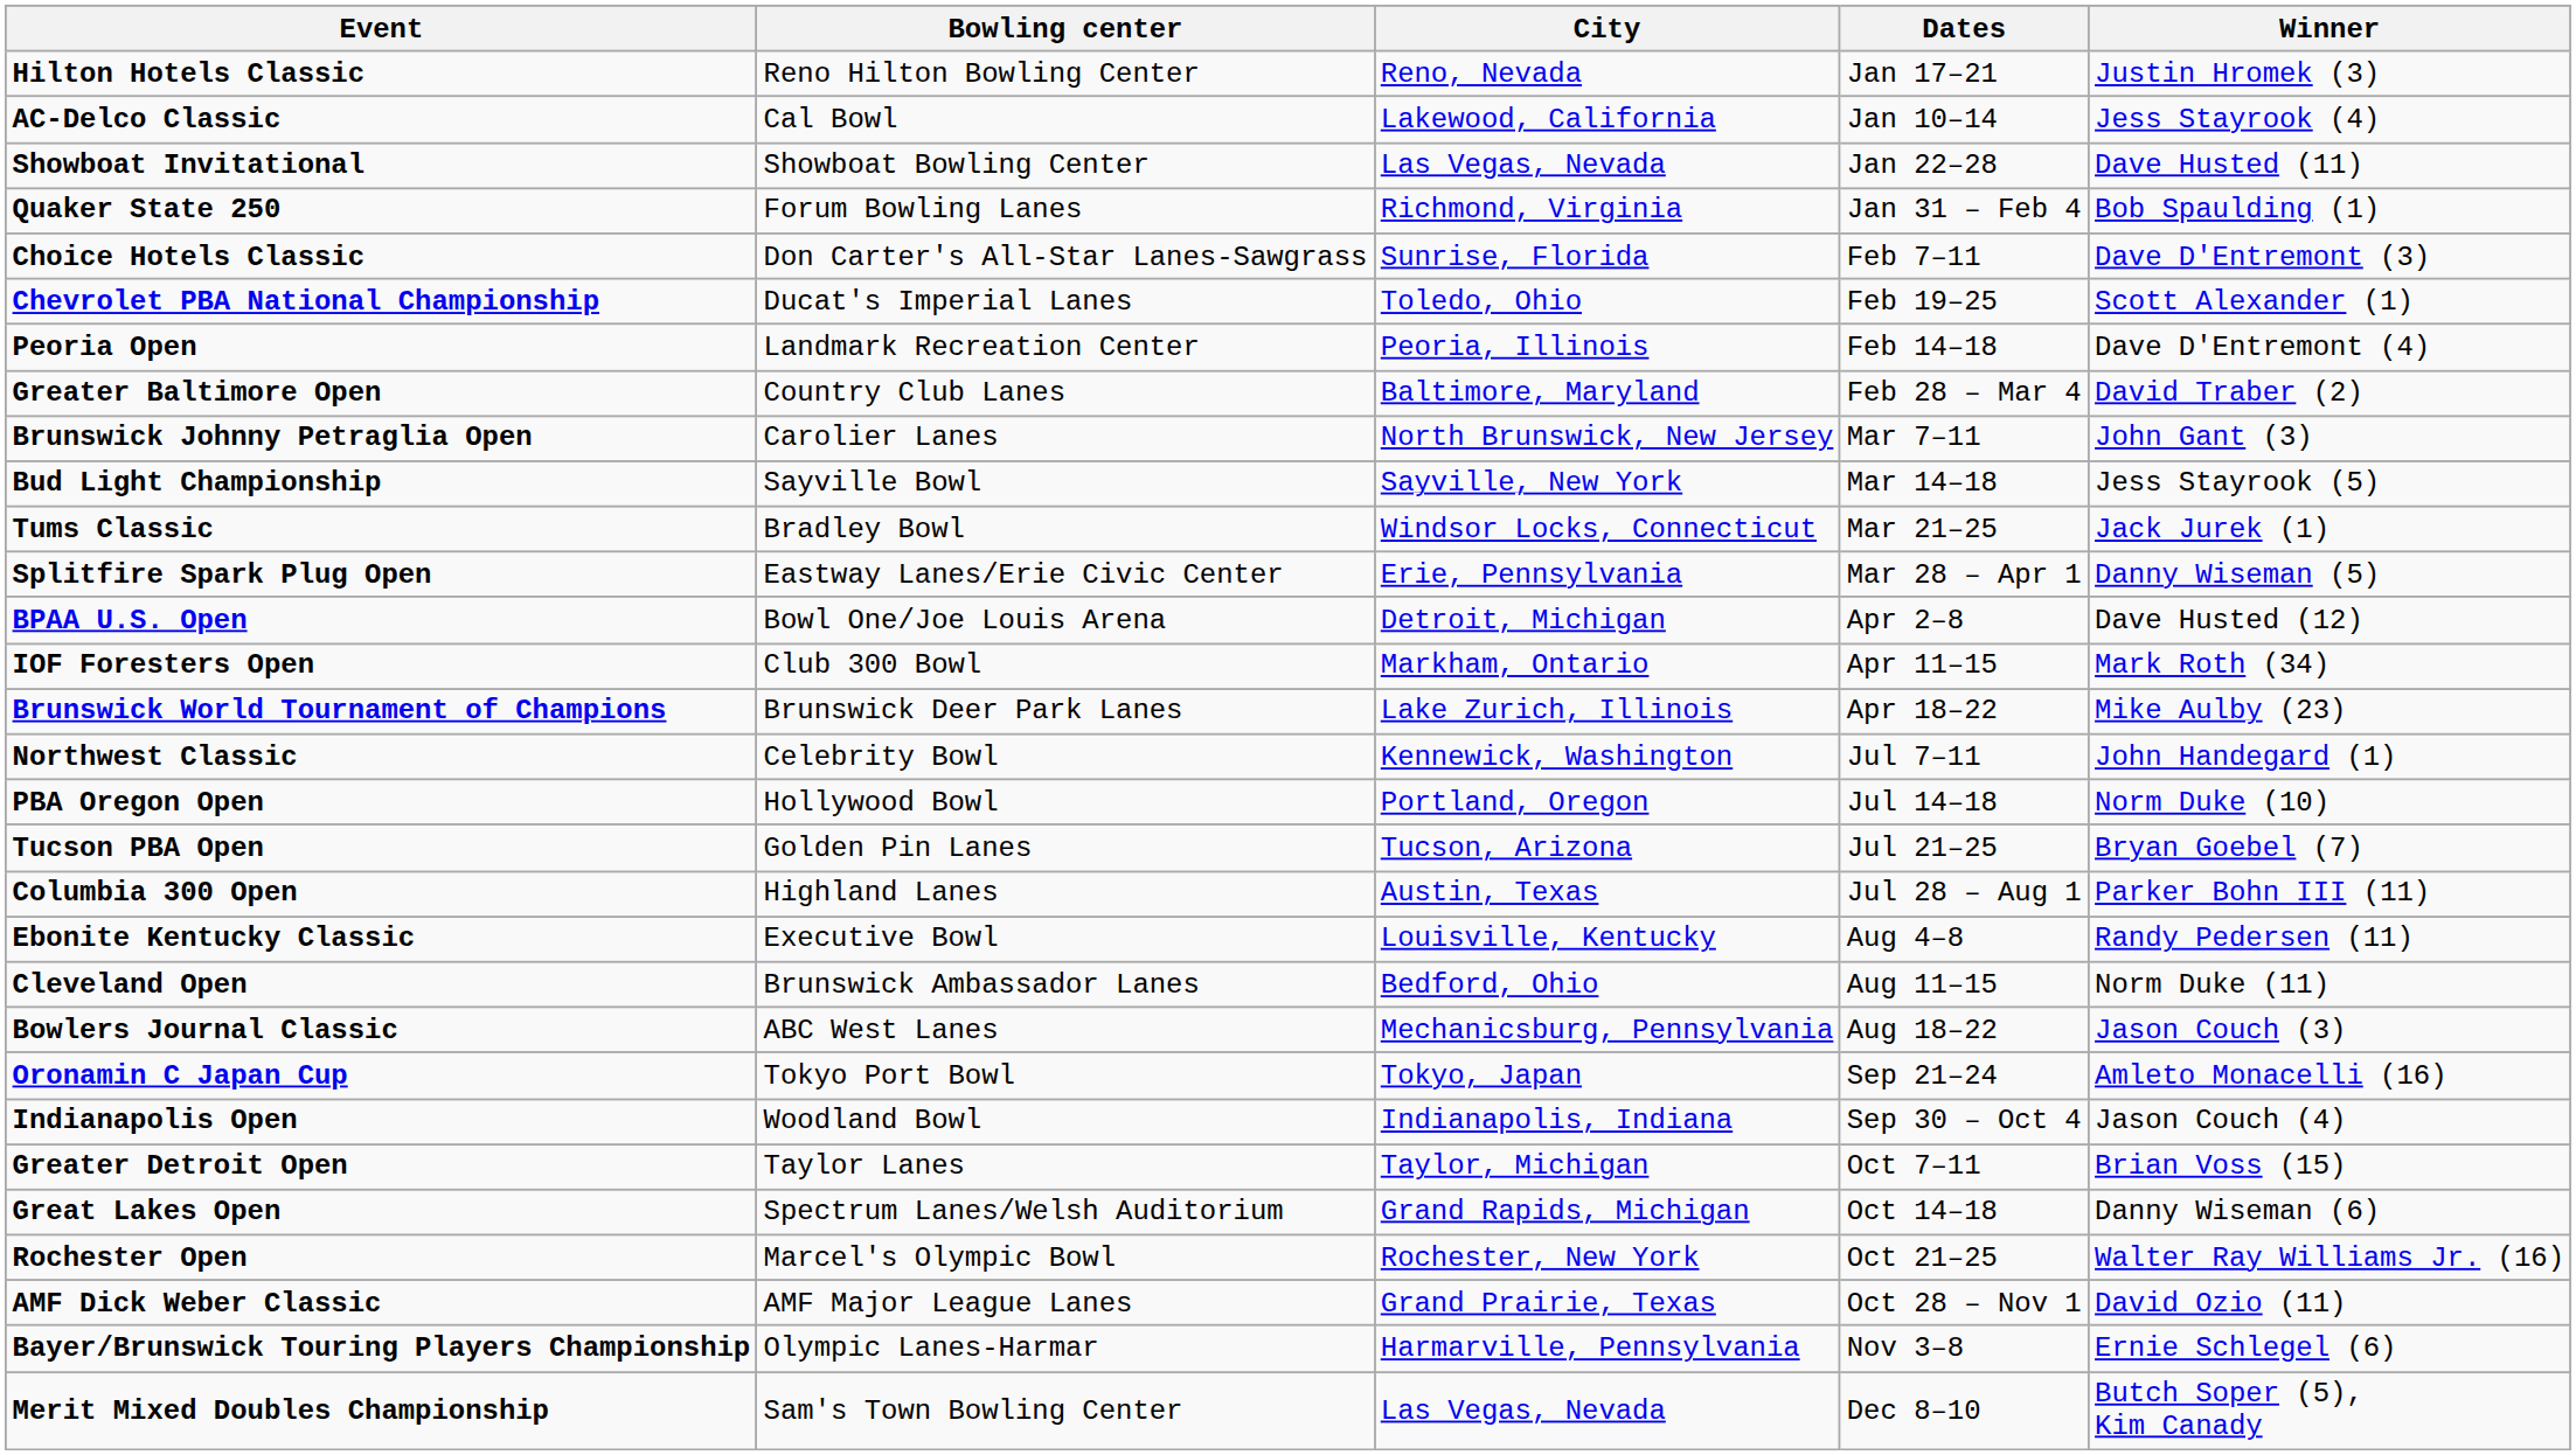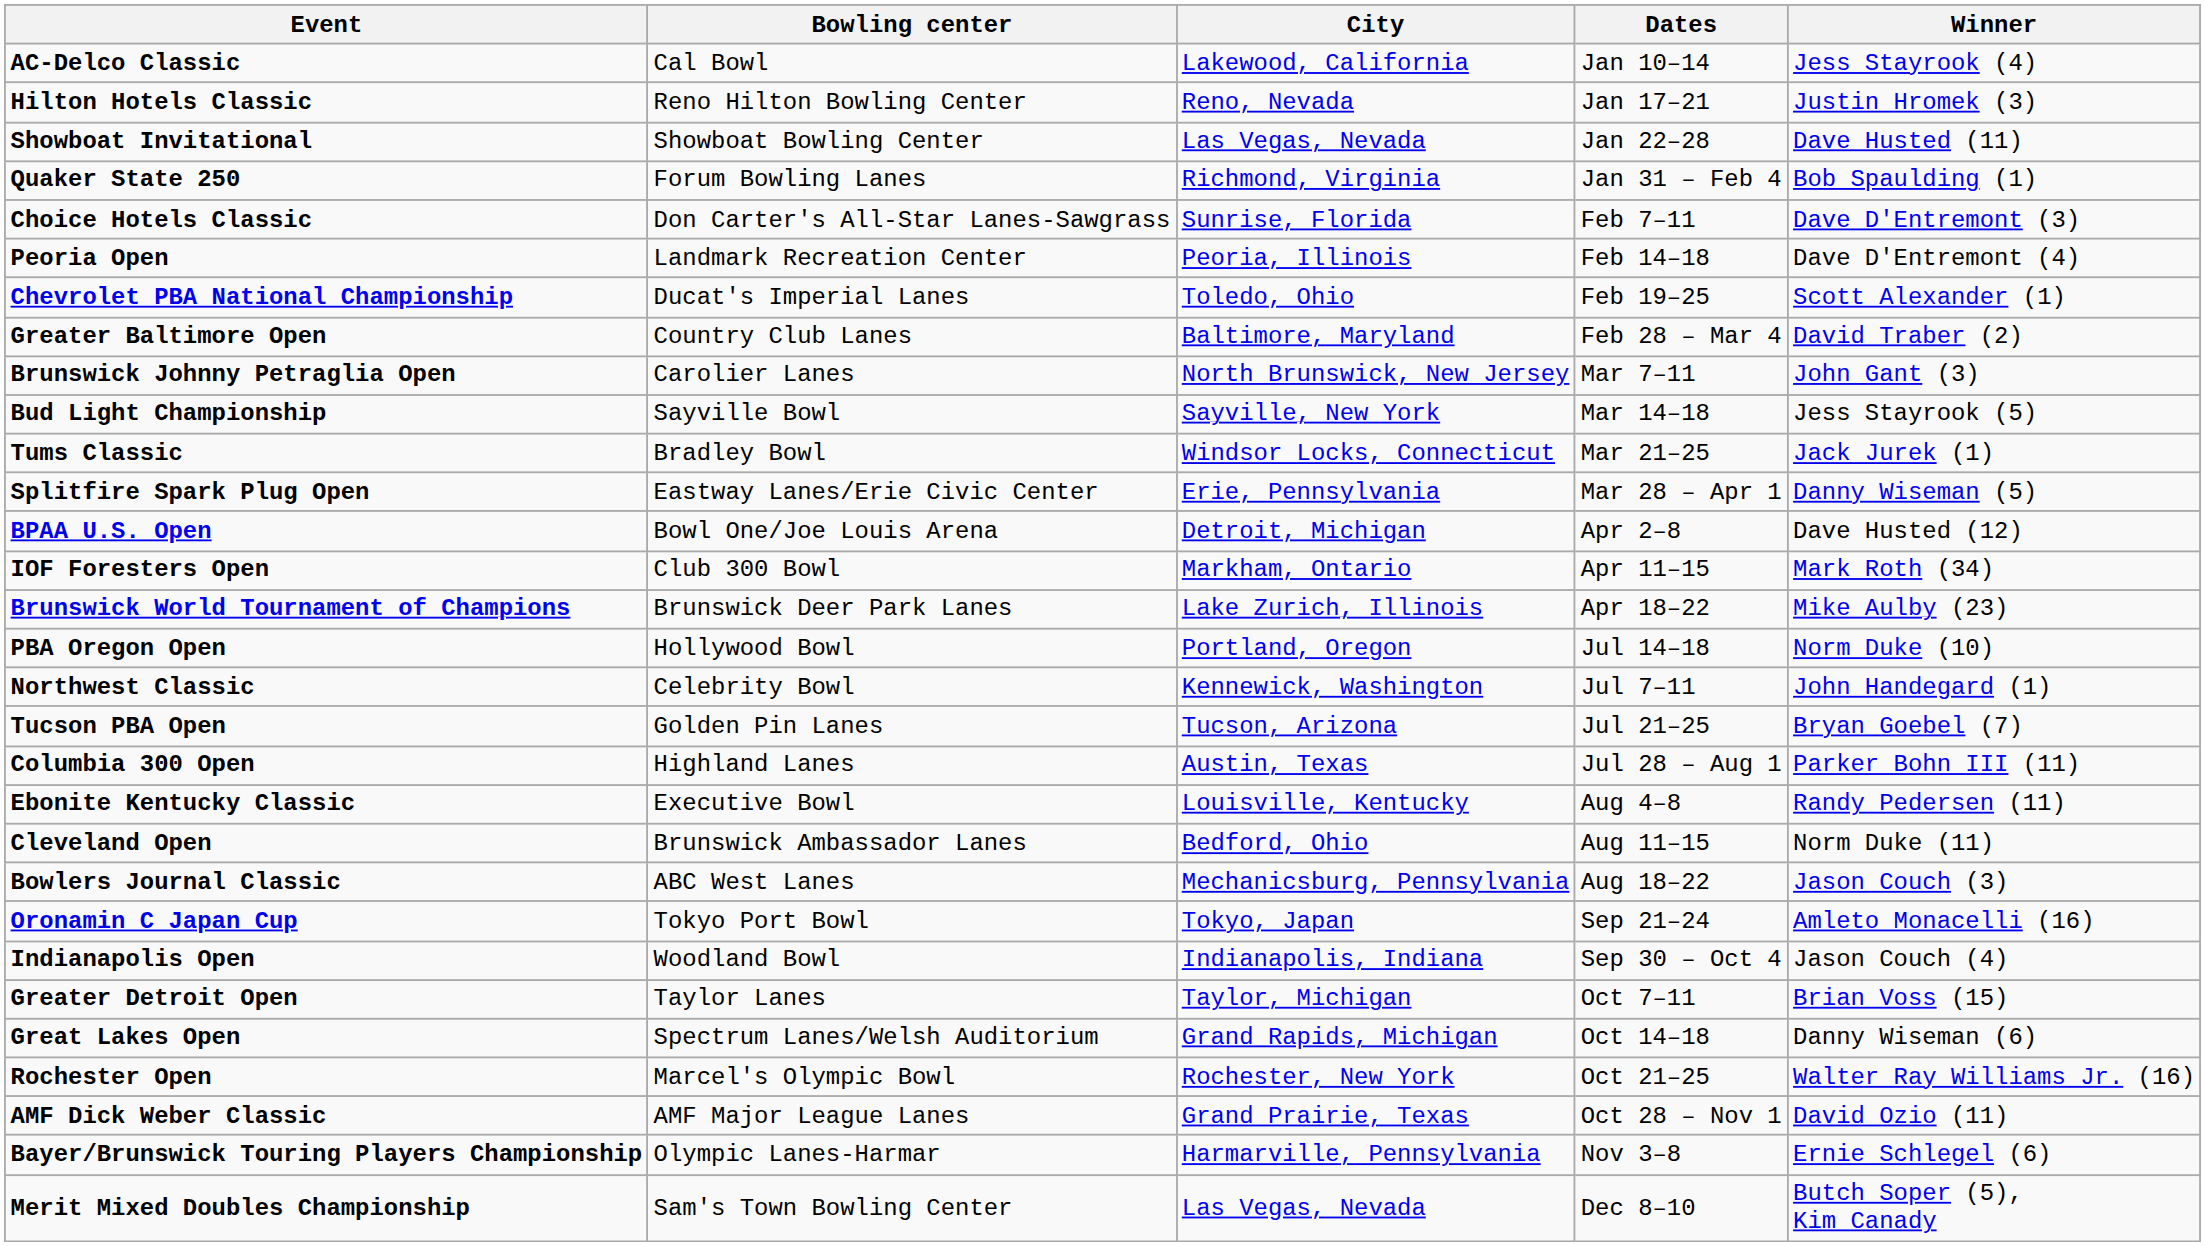rows swapped: AC-Delco Classic <-> Hilton Hotels Classic
rows swapped: Peoria Open <-> Chevrolet PBA National Championship
rows swapped: Northwest Classic <-> PBA Oregon Open
